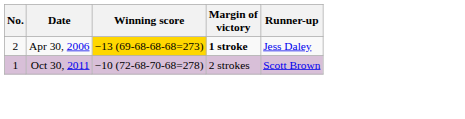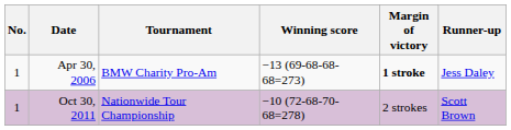+ column: Tournament | BMW Charity Pro-Am | Nationwide Tour Championship
Apr 30, 2006 | No.: 2 -> 1
Apr 30, 2006 | Winning score: gold background -> no background
